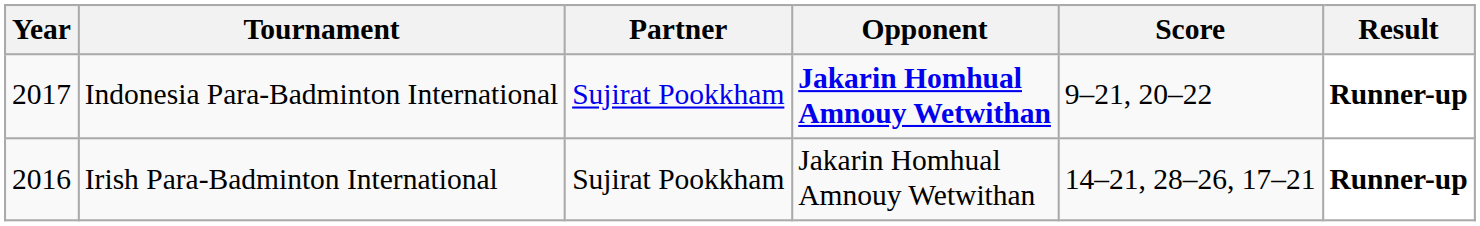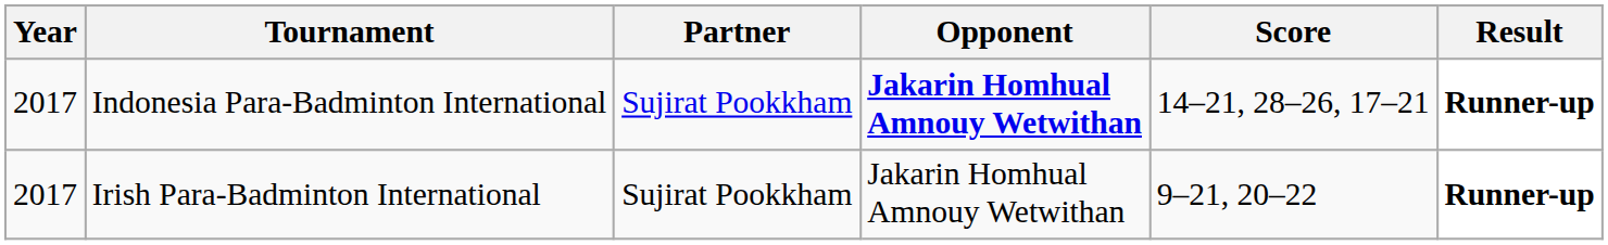Indonesia Para-Badminton International | Score: 9–21, 20–22 -> 14–21, 28–26, 17–21
Irish Para-Badminton International | Year: 2016 -> 2017
Irish Para-Badminton International | Score: 14–21, 28–26, 17–21 -> 9–21, 20–22
